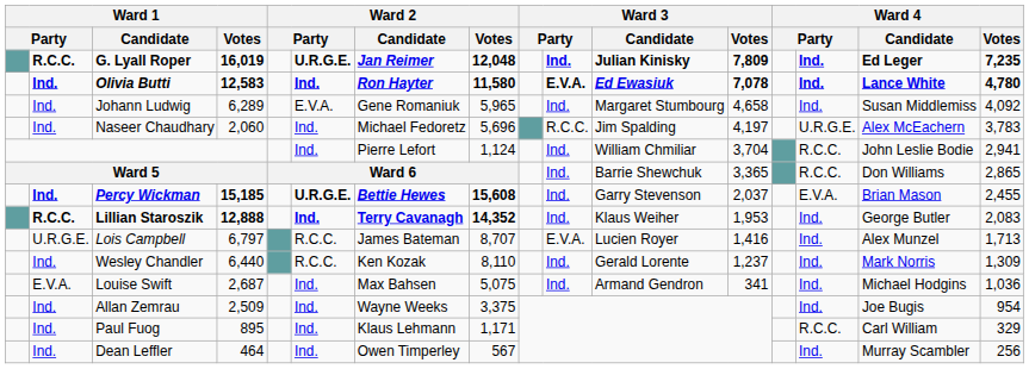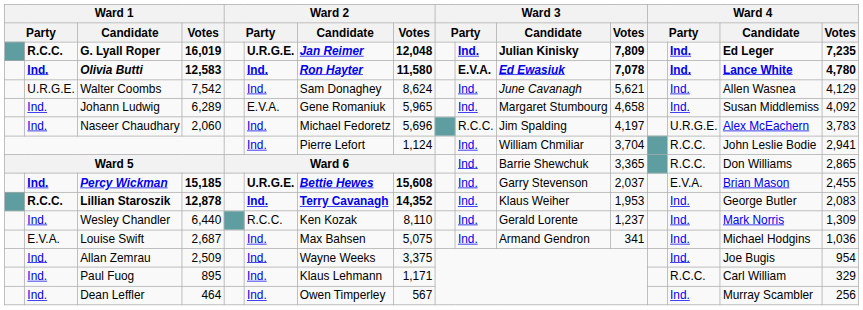+ row: U.R.G.E. | Walter Coombs | 7,542 | Ind. | Sam Donaghey | 8,624 | Ind. | June Cavanagh | 5,621 | Ind. | Allen Wasnea | 4,129
Lillian Staroszik | Ward 1 / Votes: 12,888 -> 12,878
- row: U.R.G.E. | Lois Campbell | 6,797 | R.C.C. | James Bateman | 8,707 | E.V.A. | Lucien Royer | 1,416 | Ind. | Alex Munzel | 1,713
